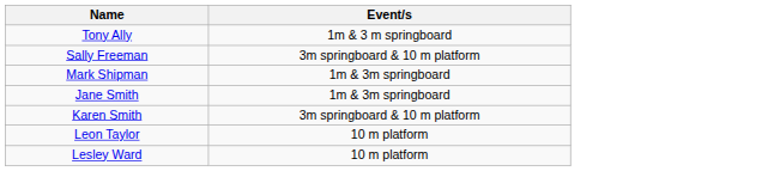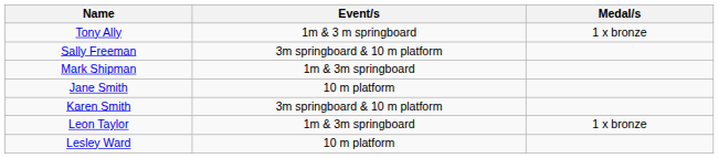+ column: Medal/s | 1 x bronze | 1 x bronze
Jane Smith | Event/s: 1m & 3m springboard -> 10 m platform
Leon Taylor | Event/s: 10 m platform -> 1m & 3m springboard
